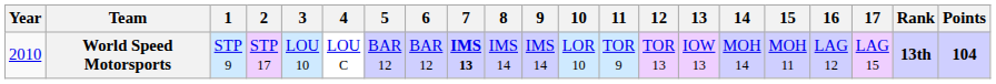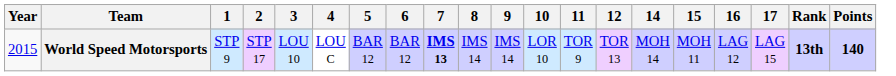- column: 13 | IOW 13
World Speed Motorsports | Year: 2010 -> 2015
World Speed Motorsports | Points: 104 -> 140
